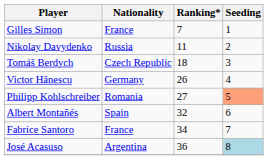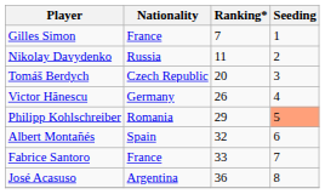Tomáš Berdych | Ranking*: 18 -> 20
Philipp Kohlschreiber | Ranking*: 27 -> 29
Fabrice Santoro | Ranking*: 34 -> 33
José Acasuso | Seeding: lightblue background -> no background
